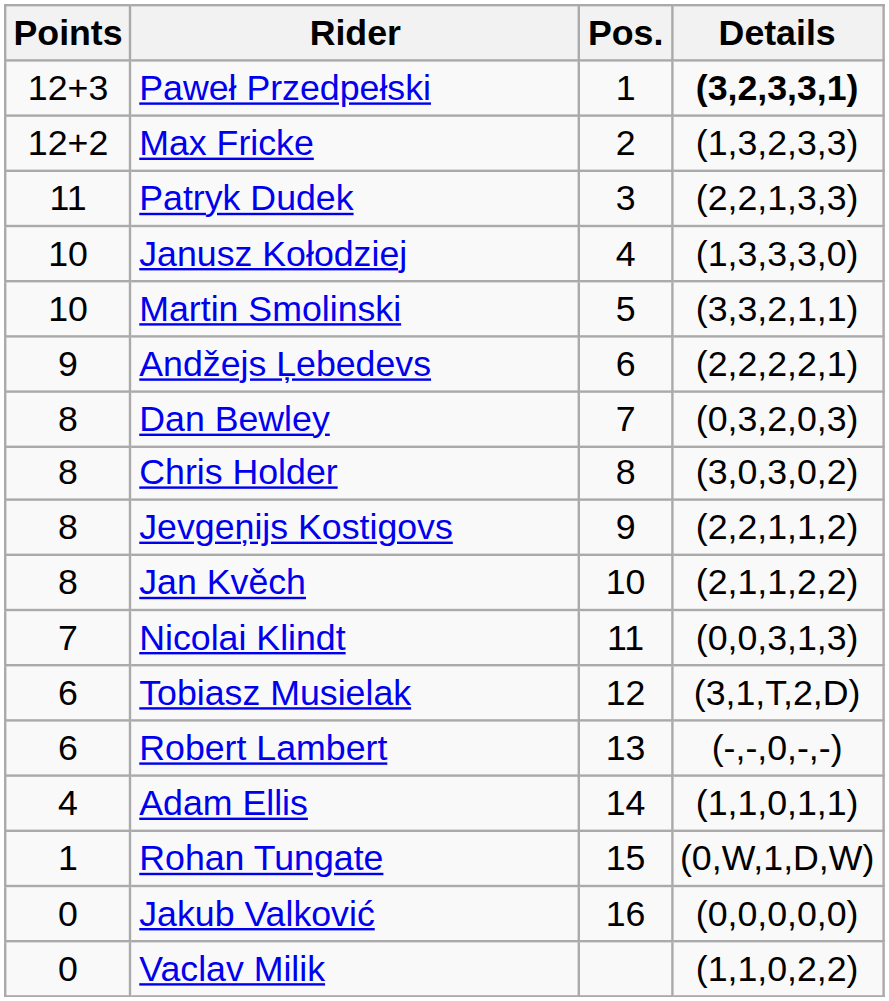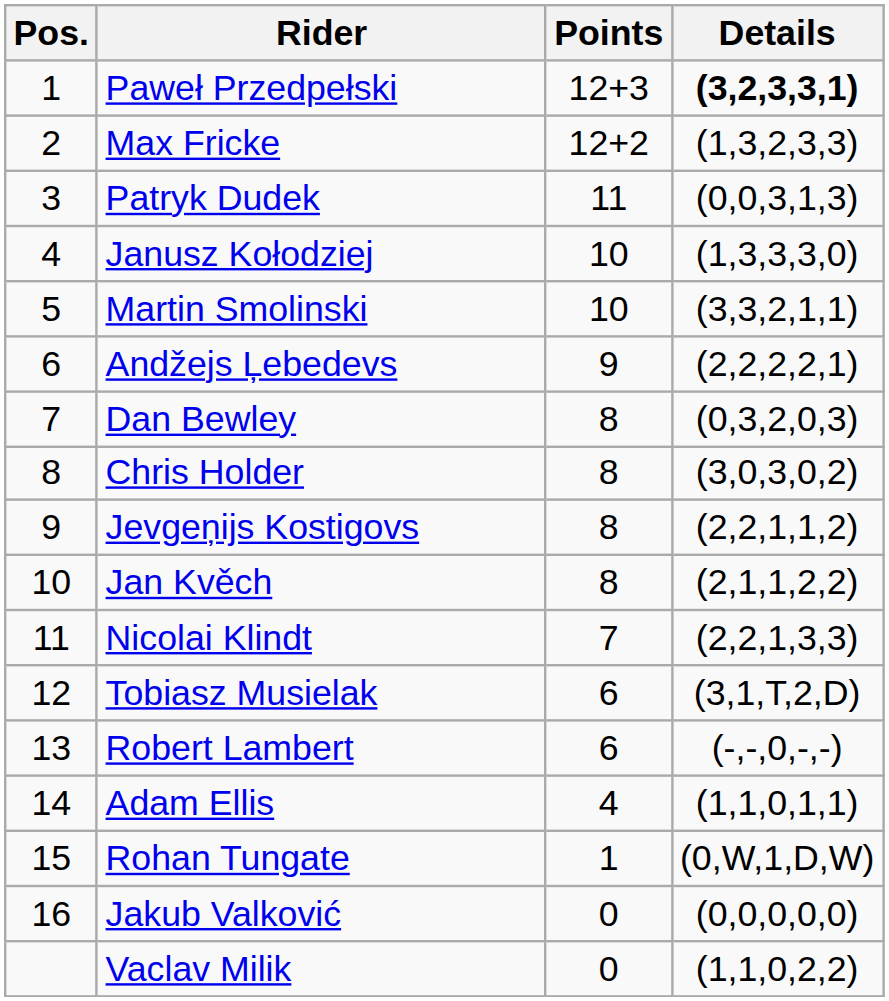columns swapped: Pos. <-> Points
Patryk Dudek | Details: (2,2,1,3,3) -> (0,0,3,1,3)
Nicolai Klindt | Details: (0,0,3,1,3) -> (2,2,1,3,3)
